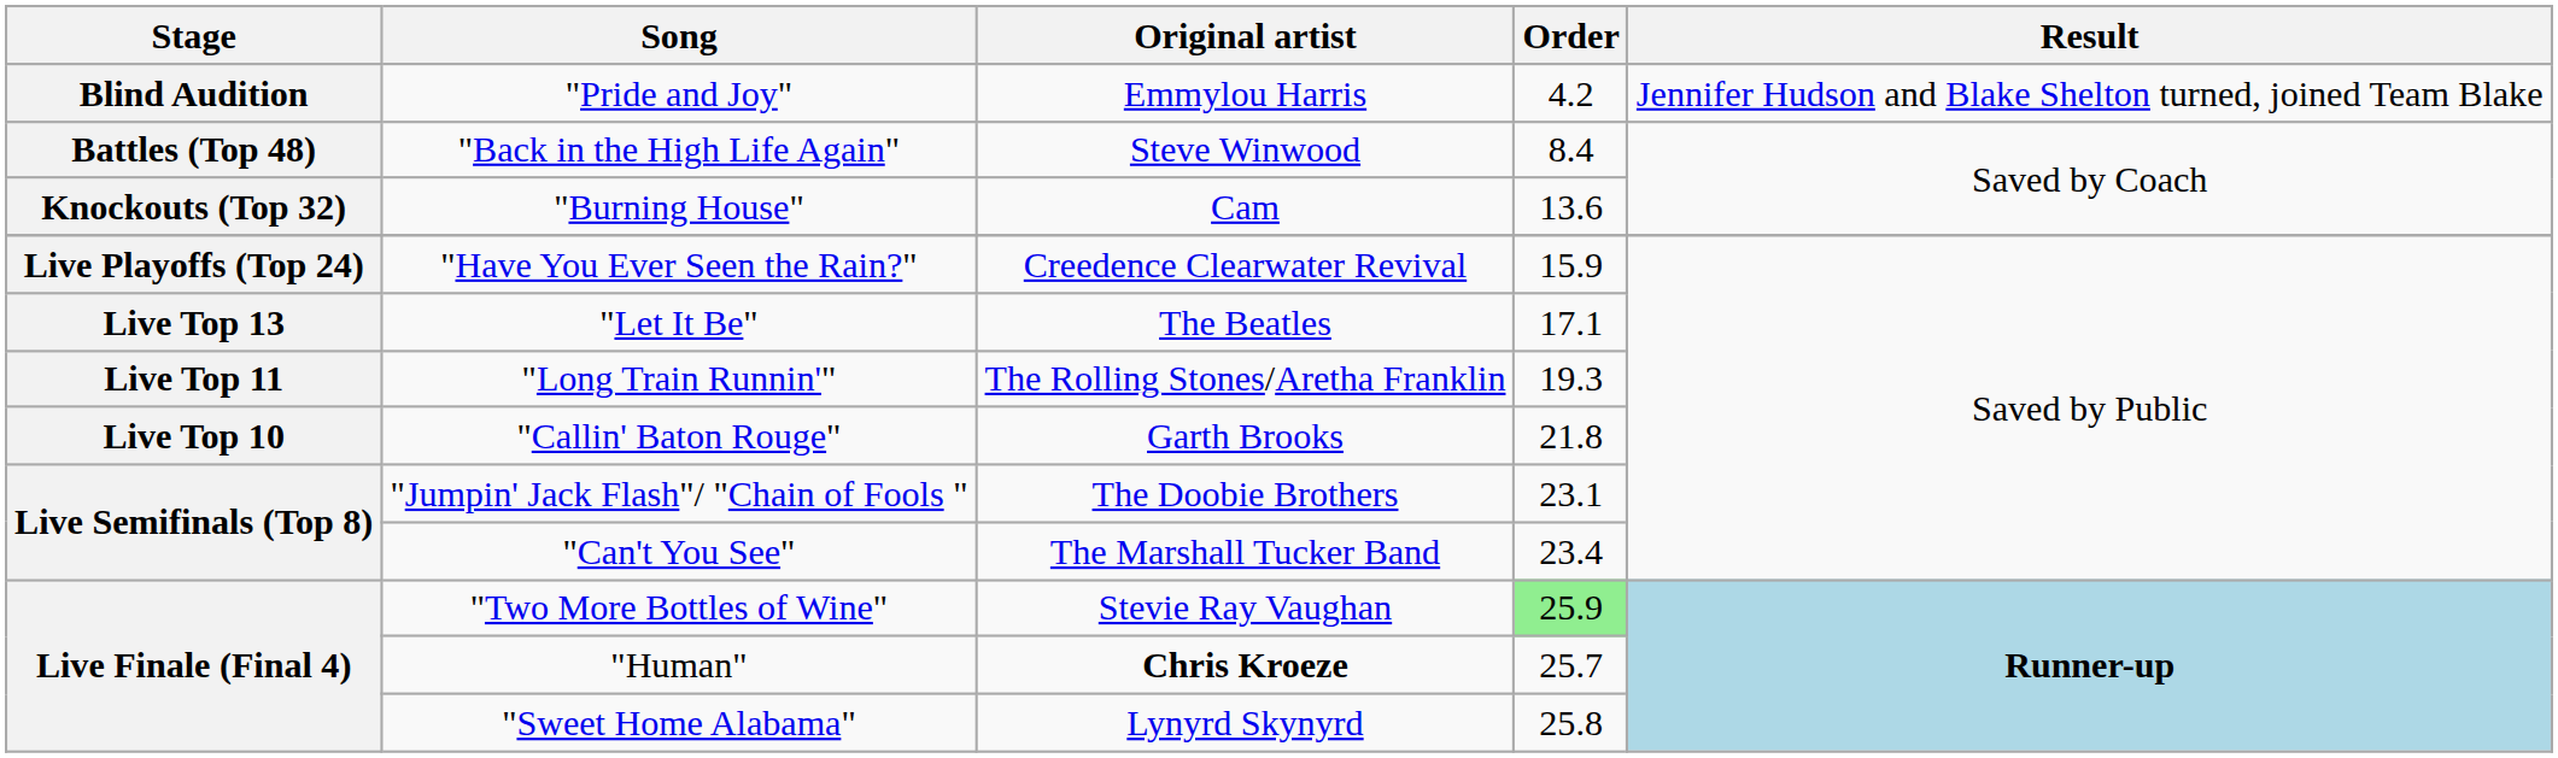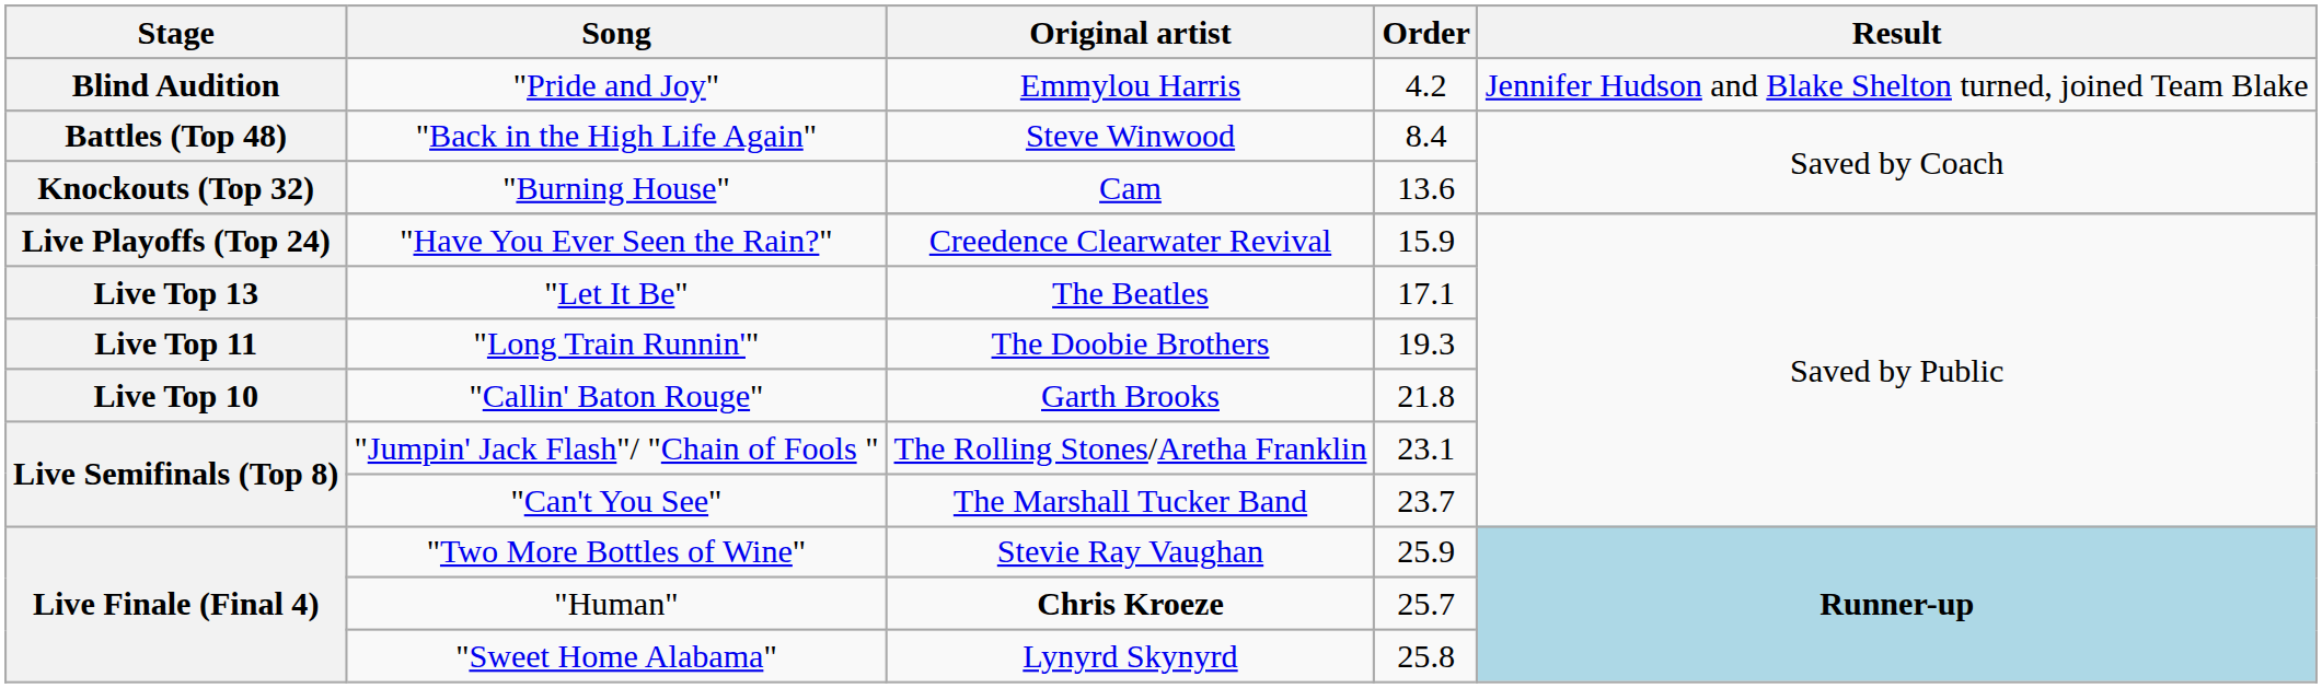"Long Train Runnin'" | Original artist: The Rolling Stones/Aretha Franklin -> The Doobie Brothers
"Jumpin' Jack Flash"/ "Chain of Fools " | Original artist: The Doobie Brothers -> The Rolling Stones/Aretha Franklin
"Can't You See" | Order: 23.4 -> 23.7
"Two More Bottles of Wine" | Order: lightgreen background -> no background
